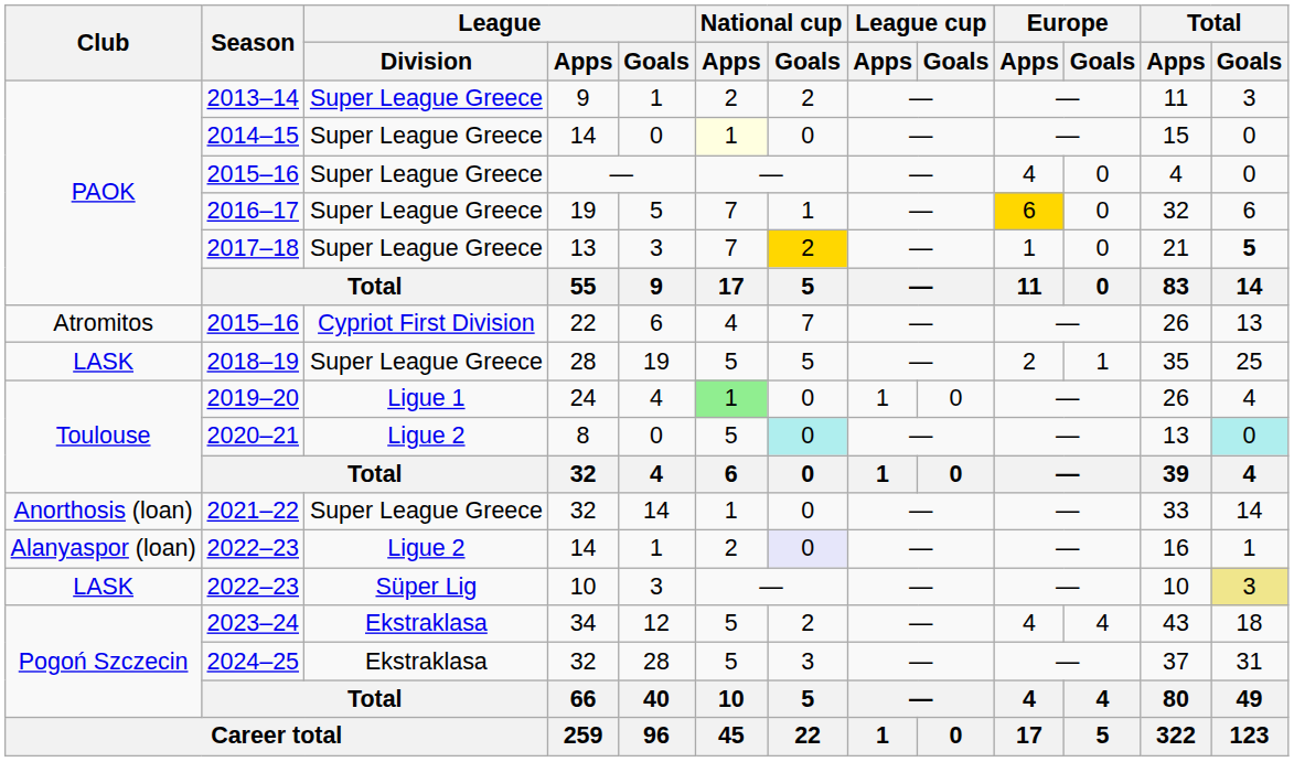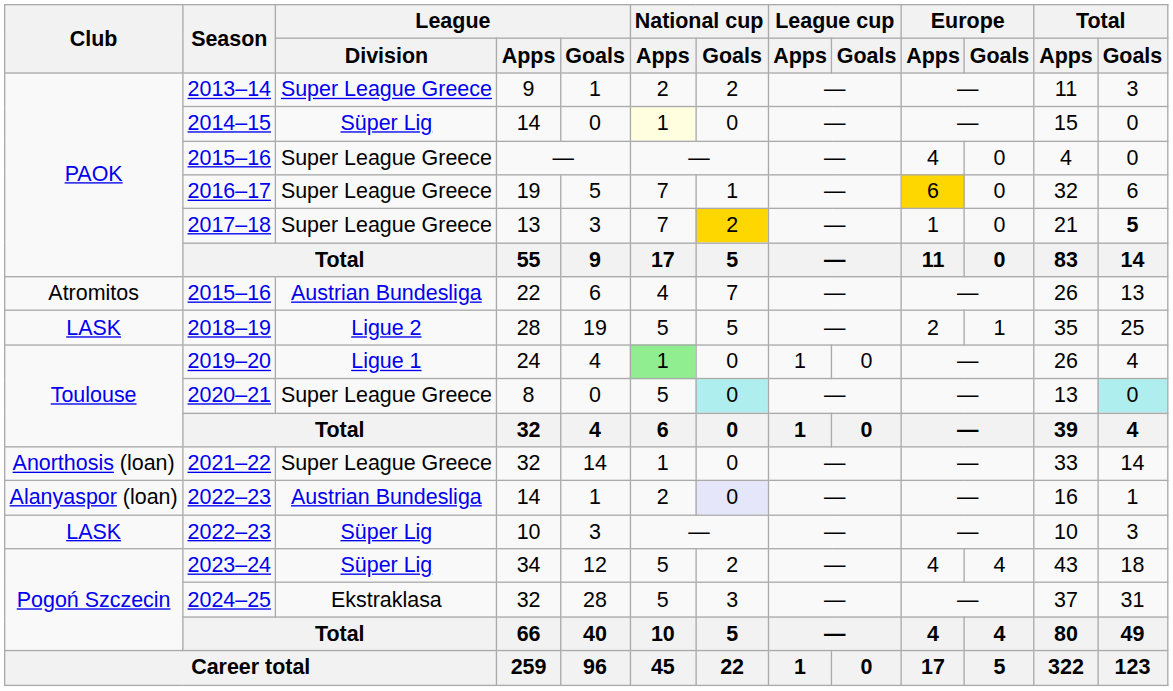2014–15 | League / Division: Super League Greece -> Süper Lig
2015–16 / 22 | League / Division: Cypriot First Division -> Austrian Bundesliga
2018–19 | League / Division: Super League Greece -> Ligue 2
2020–21 | League / Division: Ligue 2 -> Super League Greece
2022–23 / 14 | League / Division: Ligue 2 -> Austrian Bundesliga
2022–23 / 10 | Total / Goals: khaki background -> no background
2023–24 | League / Division: Ekstraklasa -> Süper Lig
